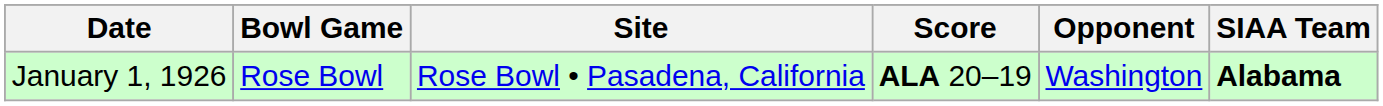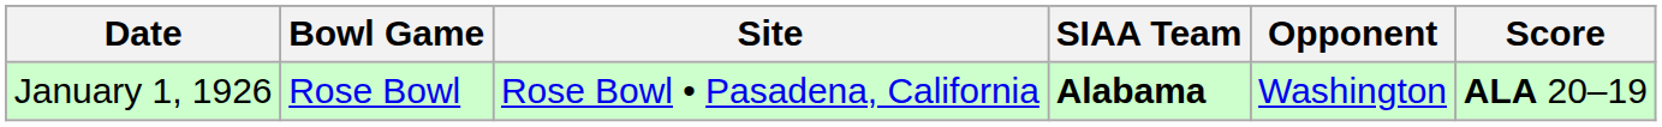columns swapped: SIAA Team <-> Score
